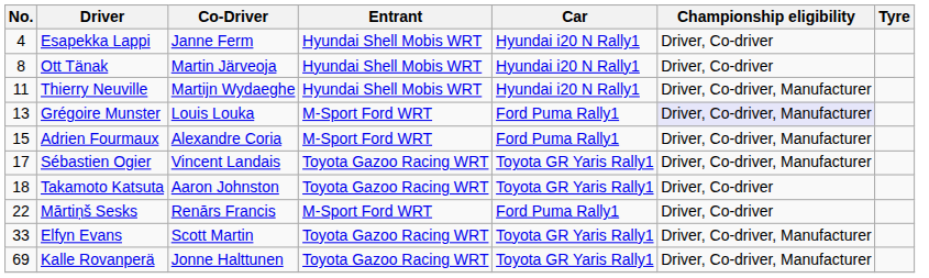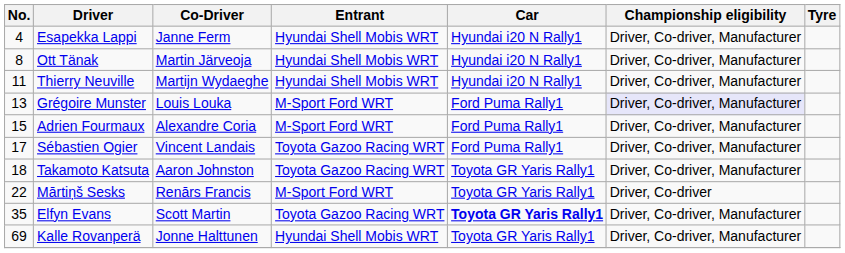Esapekka Lappi | Championship eligibility: Driver, Co-driver -> Driver, Co-driver, Manufacturer
Ott Tänak | Championship eligibility: Driver, Co-driver -> Driver, Co-driver, Manufacturer
Sébastien Ogier | Car: Toyota GR Yaris Rally1 -> Ford Puma Rally1
Takamoto Katsuta | Championship eligibility: Driver, Co-driver -> Driver, Co-driver, Manufacturer
Mārtiņš Sesks | Car: Ford Puma Rally1 -> Toyota GR Yaris Rally1
Elfyn Evans | No.: 33 -> 35
Elfyn Evans | Car: normal -> bold
Kalle Rovanperä | Entrant: Toyota Gazoo Racing WRT -> Hyundai Shell Mobis WRT
